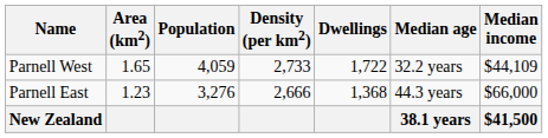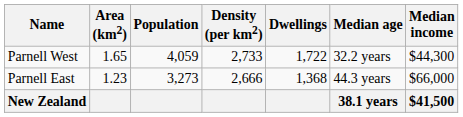Parnell West | Median income: $44,109 -> $44,300
Parnell East | Population: 3,276 -> 3,273
